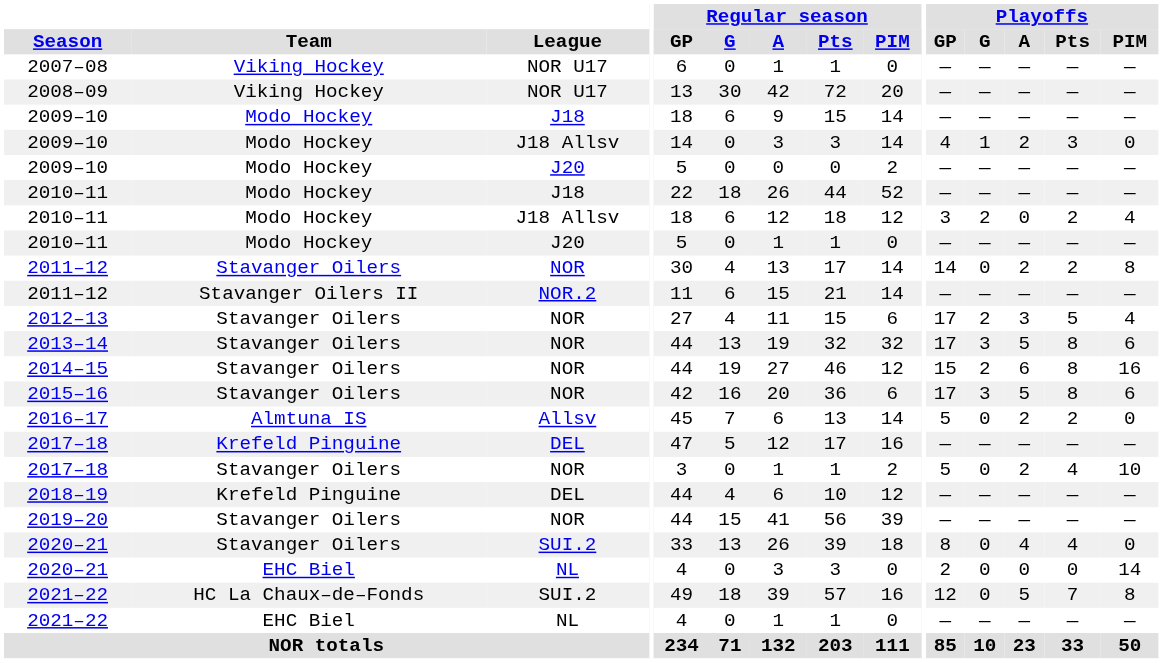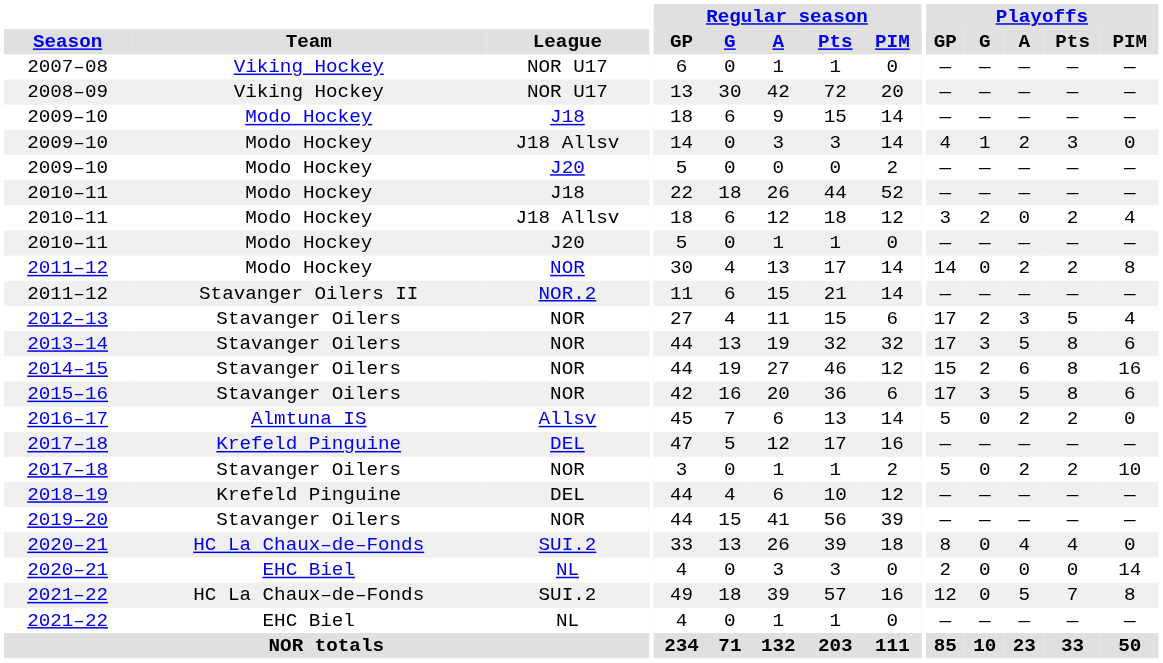2011–12 / NOR | Team: Stavanger Oilers -> Modo Hockey
2017–18 / NOR | Playoffs / Pts: 4 -> 2
2020–21 / SUI.2 | Team: Stavanger Oilers -> HC La Chaux–de–Fonds
